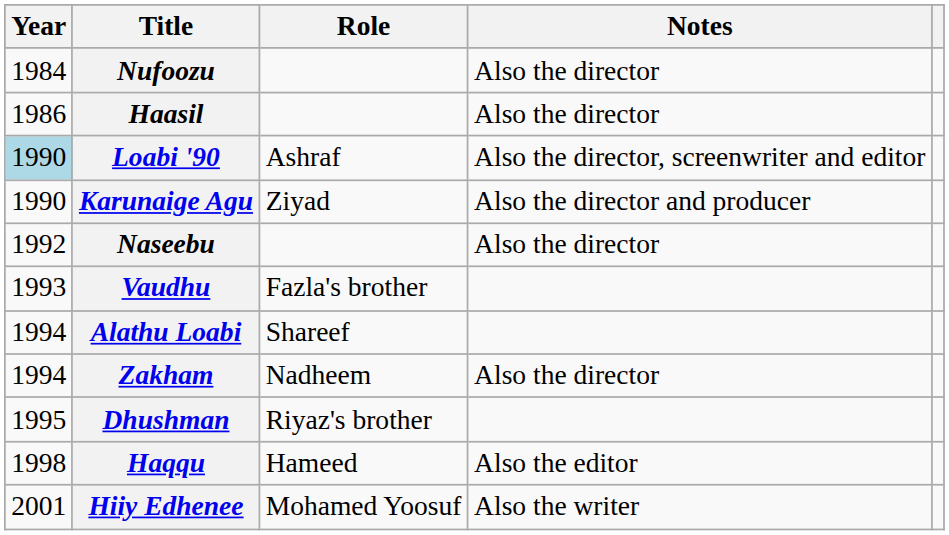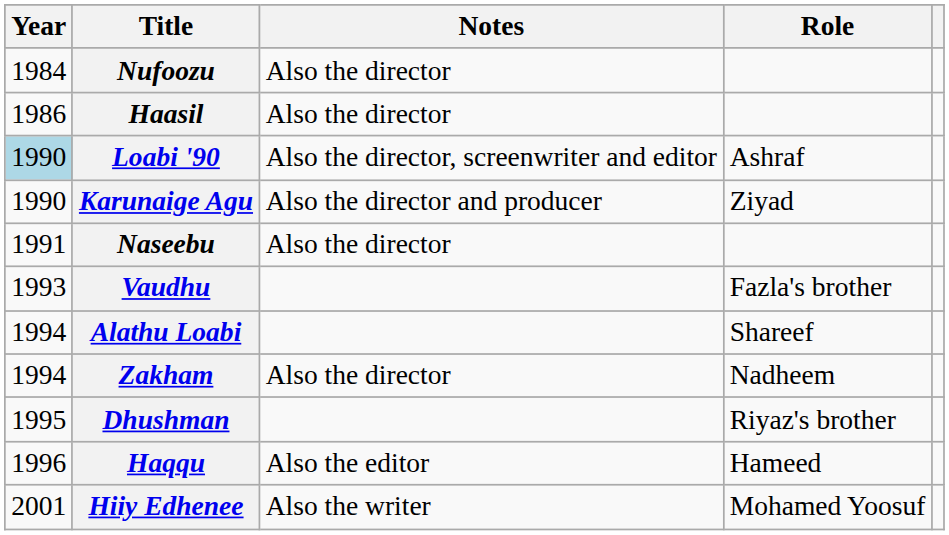columns swapped: Role <-> Notes
Naseebu | Year: 1992 -> 1991
Haqqu | Year: 1998 -> 1996
